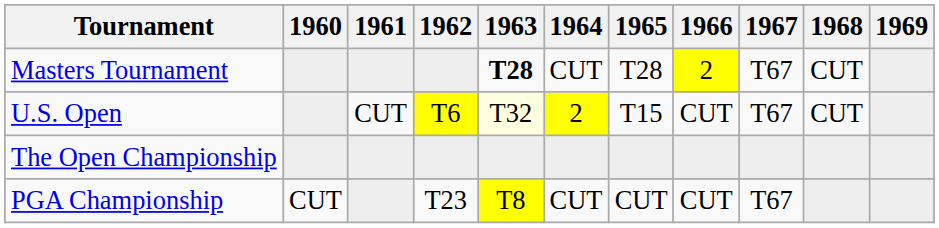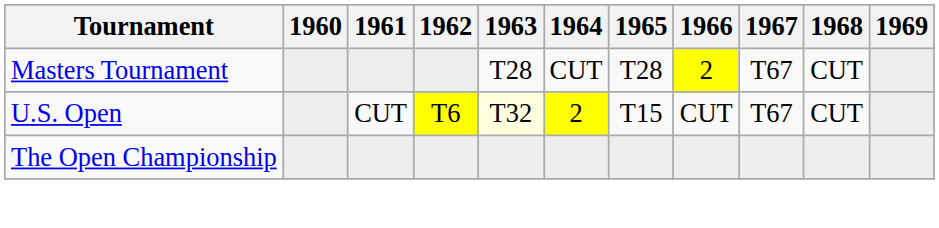Masters Tournament | 1963: bold -> normal
- row: PGA Championship | CUT | T23 | T8 | CUT | CUT | CUT | T67
